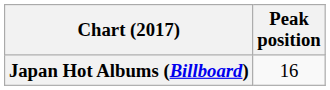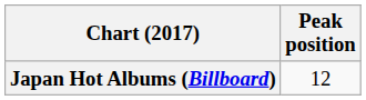Japan Hot Albums (Billboard) | Peak position: 16 -> 12
